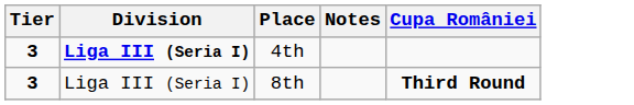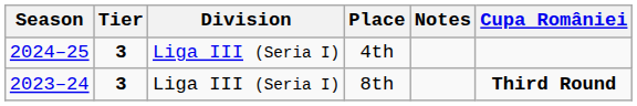+ column: Season | 2024–25 | 2023–24
4th | Division: bold -> normal
